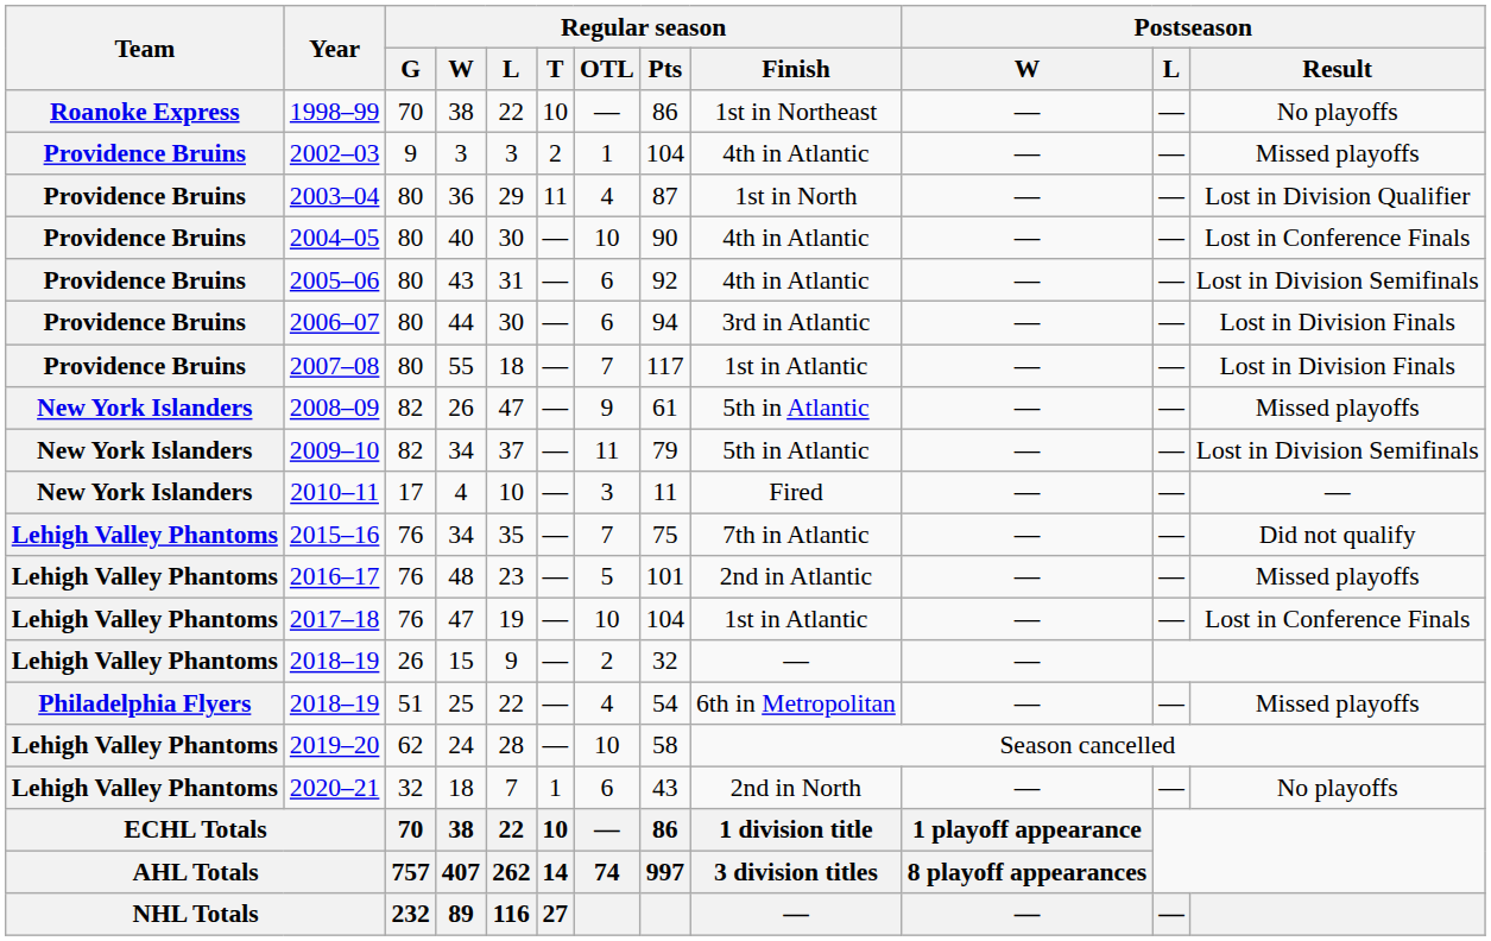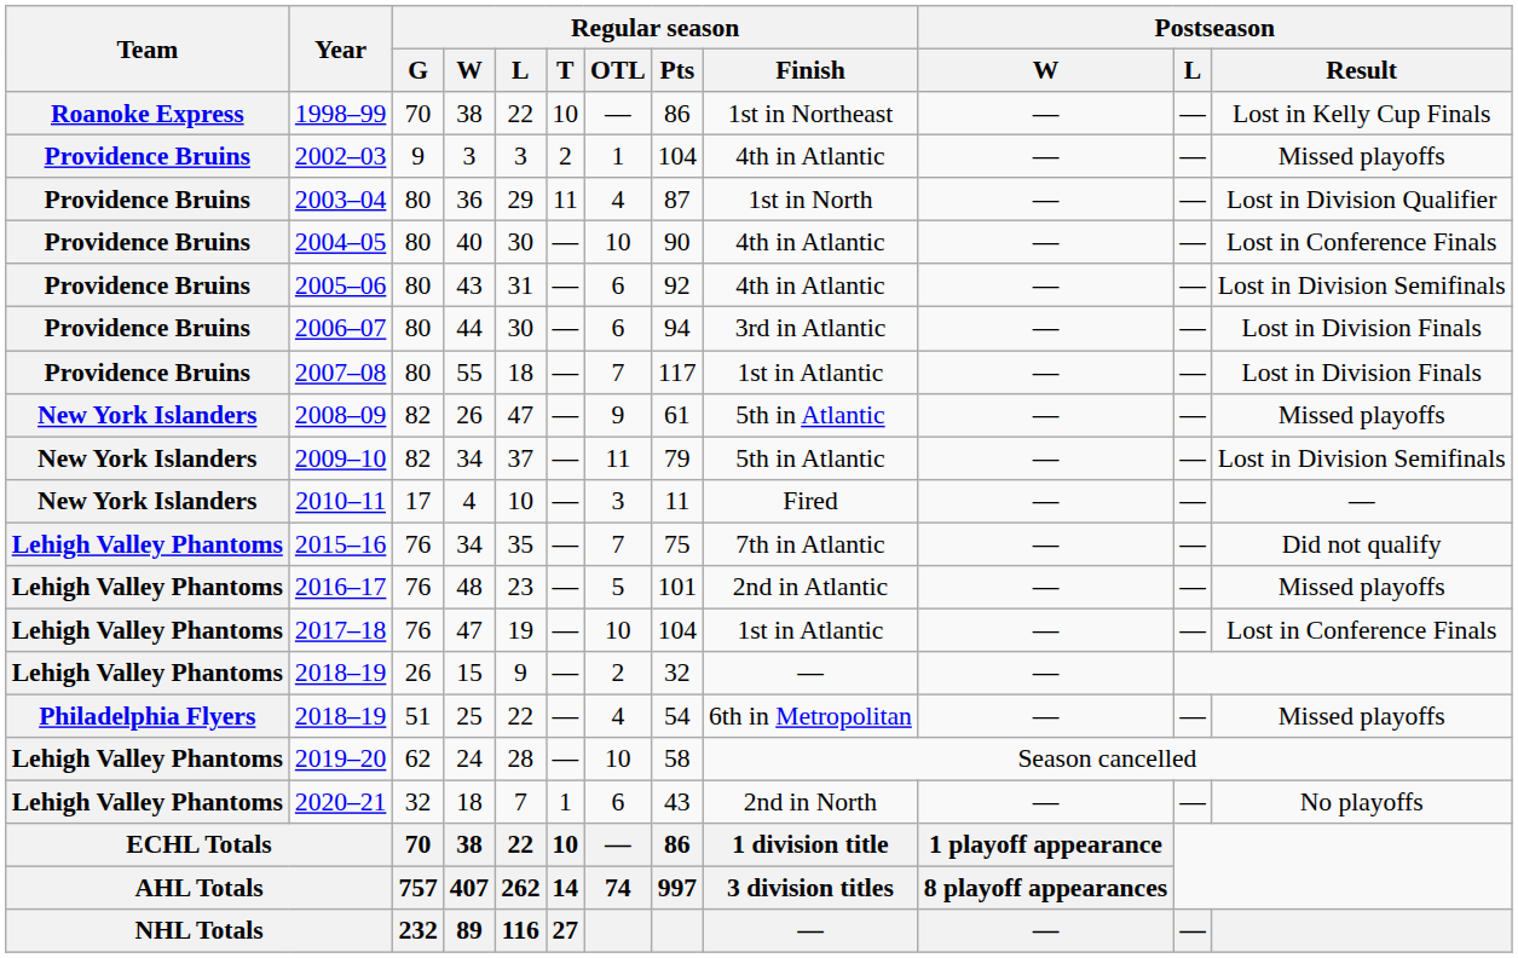1998–99 | Postseason / Result: No playoffs -> Lost in Kelly Cup Finals
